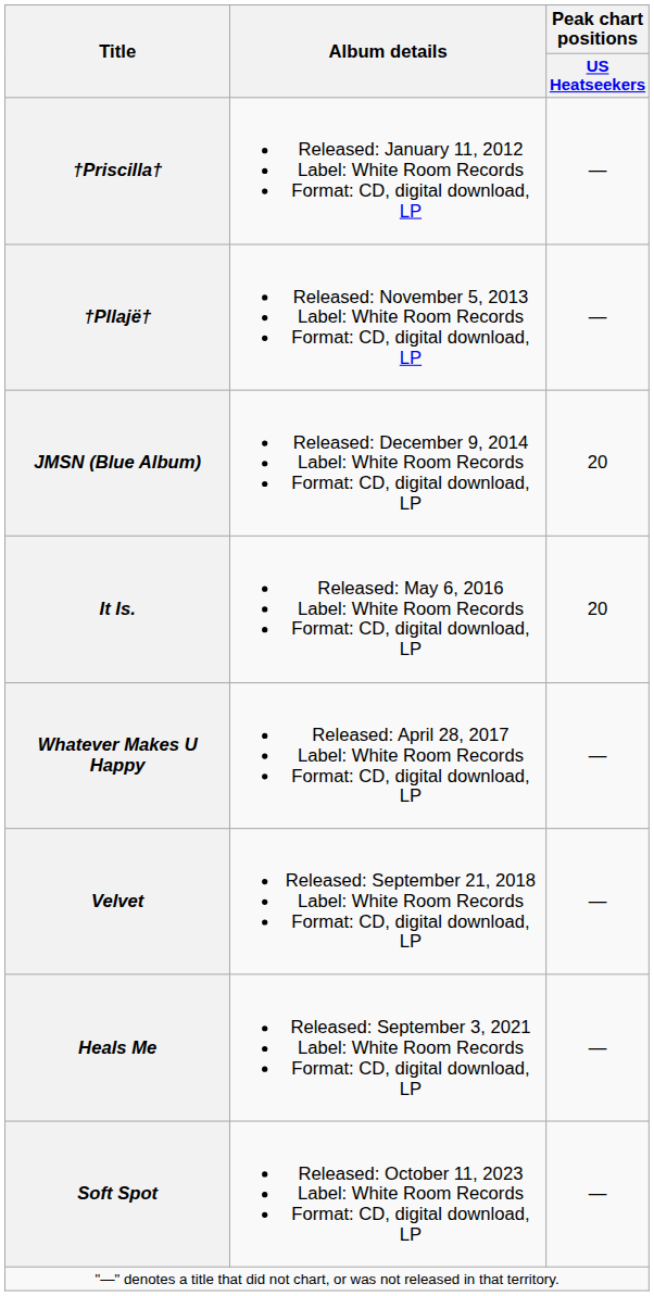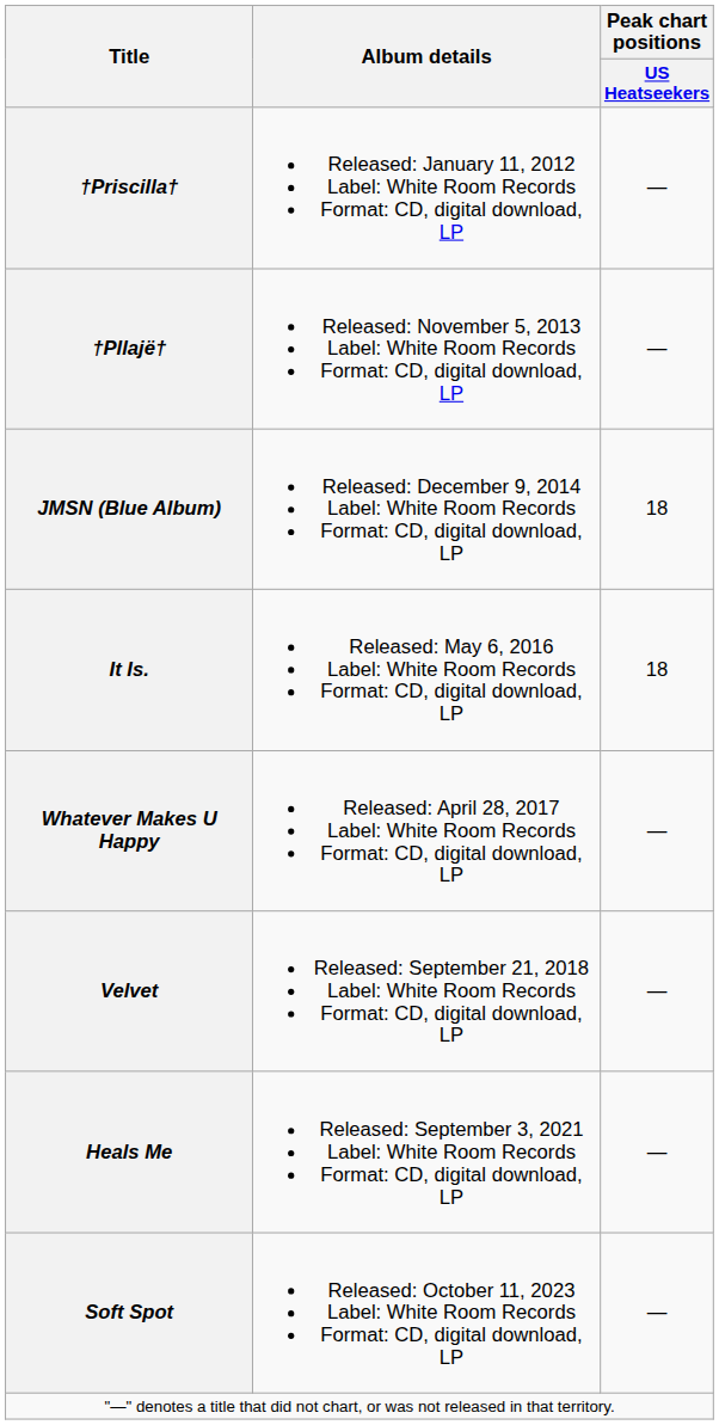JMSN (Blue Album) | Peak chart positions / US Heatseekers: 20 -> 18
It Is. | Peak chart positions / US Heatseekers: 20 -> 18
